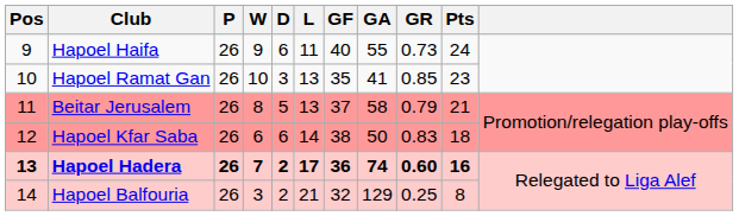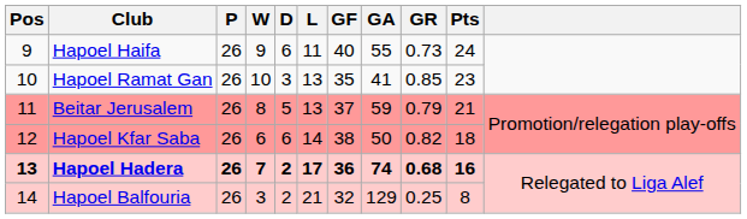Beitar Jerusalem | GA: 58 -> 59
Hapoel Kfar Saba | GR: 0.83 -> 0.82
Hapoel Hadera | GR: 0.60 -> 0.68
